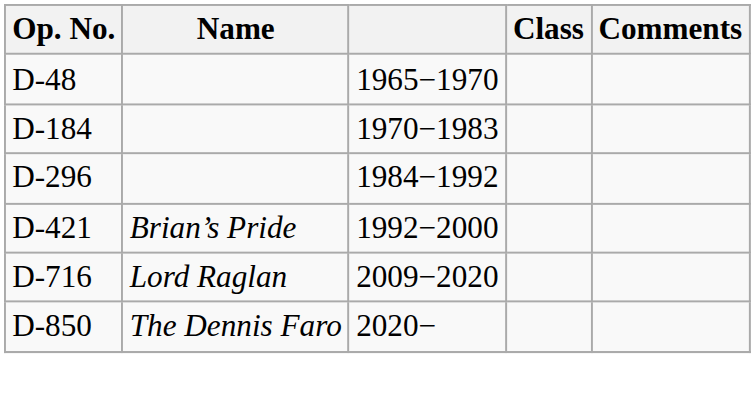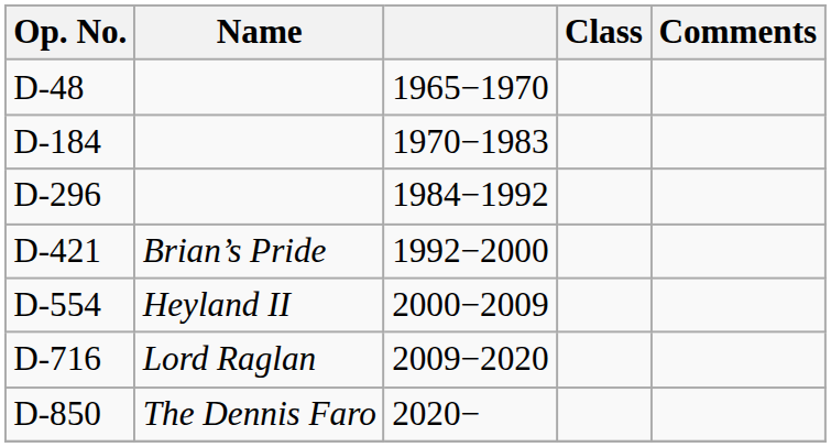+ row: D-554 | Heyland II | 2000−2009
